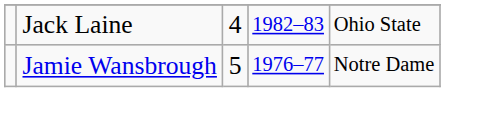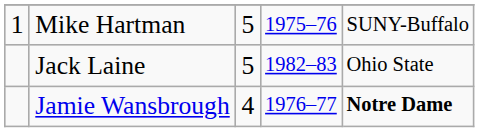+ row: 1 | Mike Hartman | 5 | 1975–76 | SUNY-Buffalo
Jack Laine | column 3: 4 -> 5
Jamie Wansbrough | column 3: 5 -> 4
Jamie Wansbrough | column 5: normal -> bold
